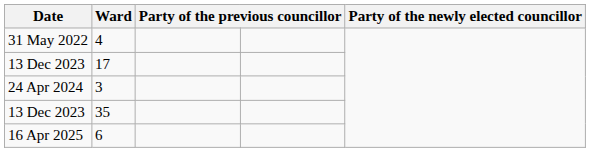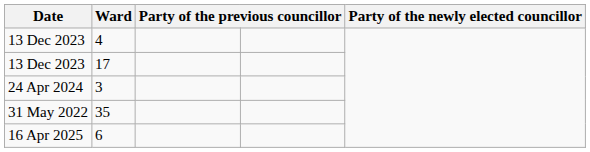4 | Date: 31 May 2022 -> 13 Dec 2023
35 | Date: 13 Dec 2023 -> 31 May 2022
